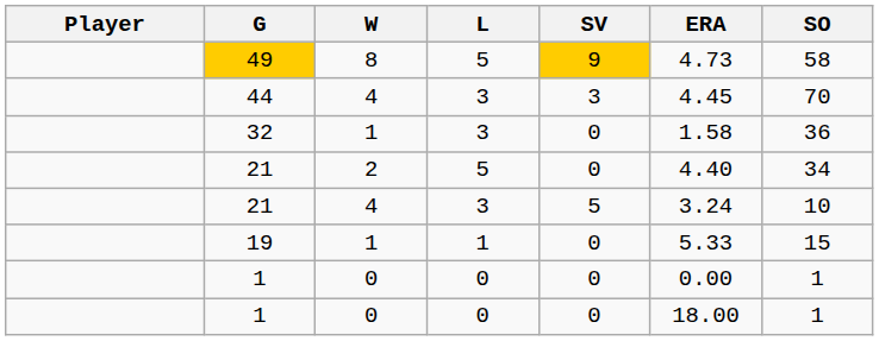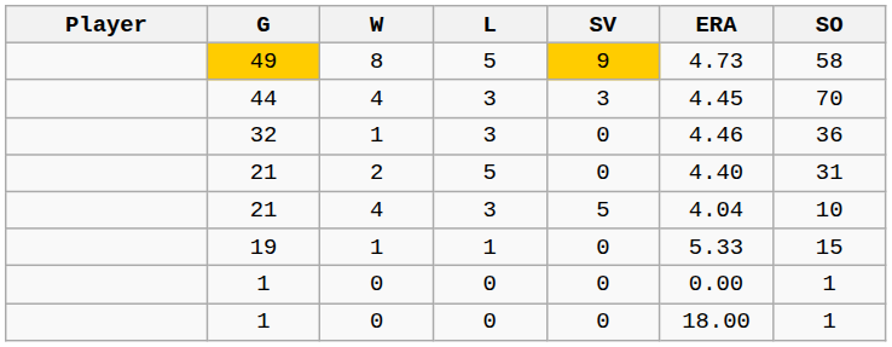32 | ERA: 1.58 -> 4.46
21 / 2 | SO: 34 -> 31
21 / 4 | ERA: 3.24 -> 4.04
